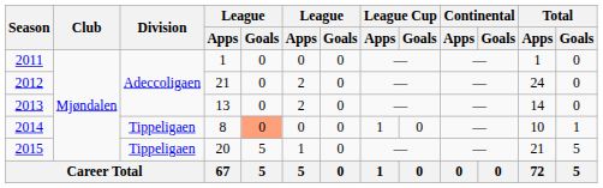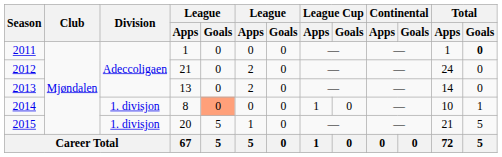2011 | Total / Goals: normal -> bold
2014 | Division: Tippeligaen -> 1. divisjon
2015 | Division: Tippeligaen -> 1. divisjon
